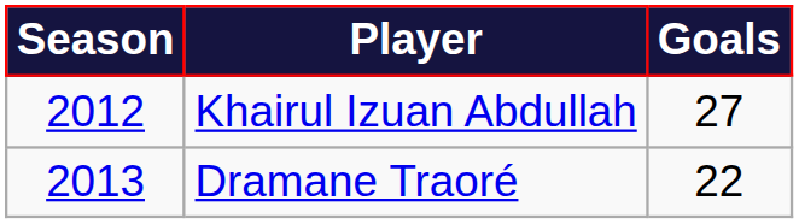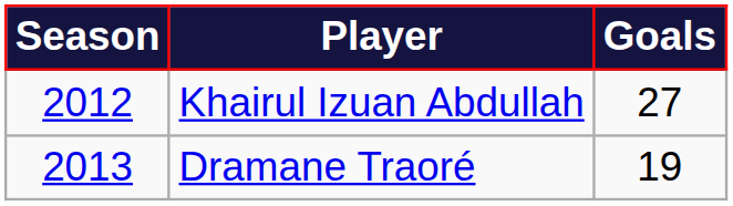Dramane Traoré | Goals: 22 -> 19
